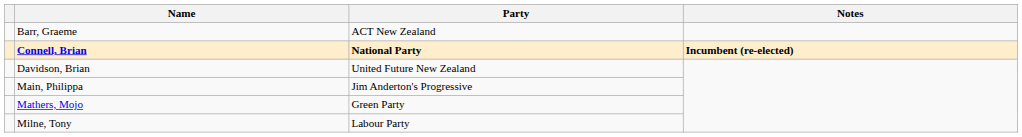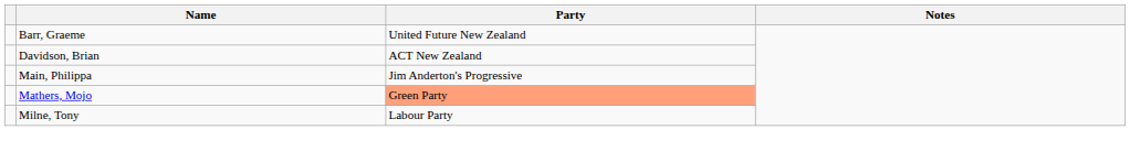Barr, Graeme | Party: ACT New Zealand -> United Future New Zealand
- row: Connell, Brian | National Party | Incumbent (re-elected)
Davidson, Brian | Party: United Future New Zealand -> ACT New Zealand
Mathers, Mojo | Party: no background -> lightsalmon background
